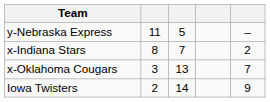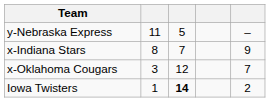x-Indiana Stars | column 5: 2 -> 9
x-Oklahoma Cougars | column 3: 13 -> 12
Iowa Twisters | column 2: 2 -> 1
Iowa Twisters | column 3: normal -> bold
Iowa Twisters | column 5: 9 -> 2
